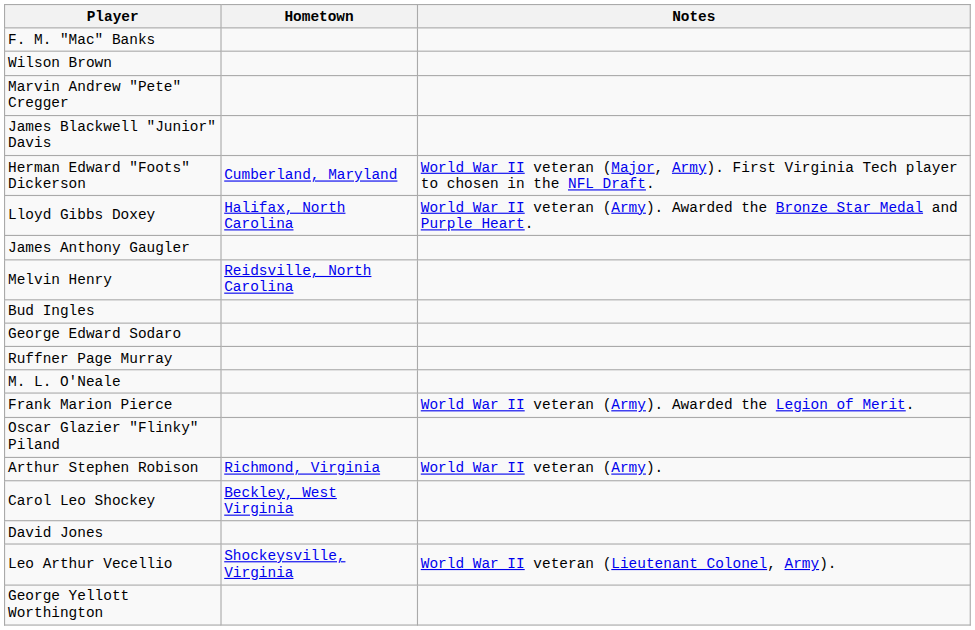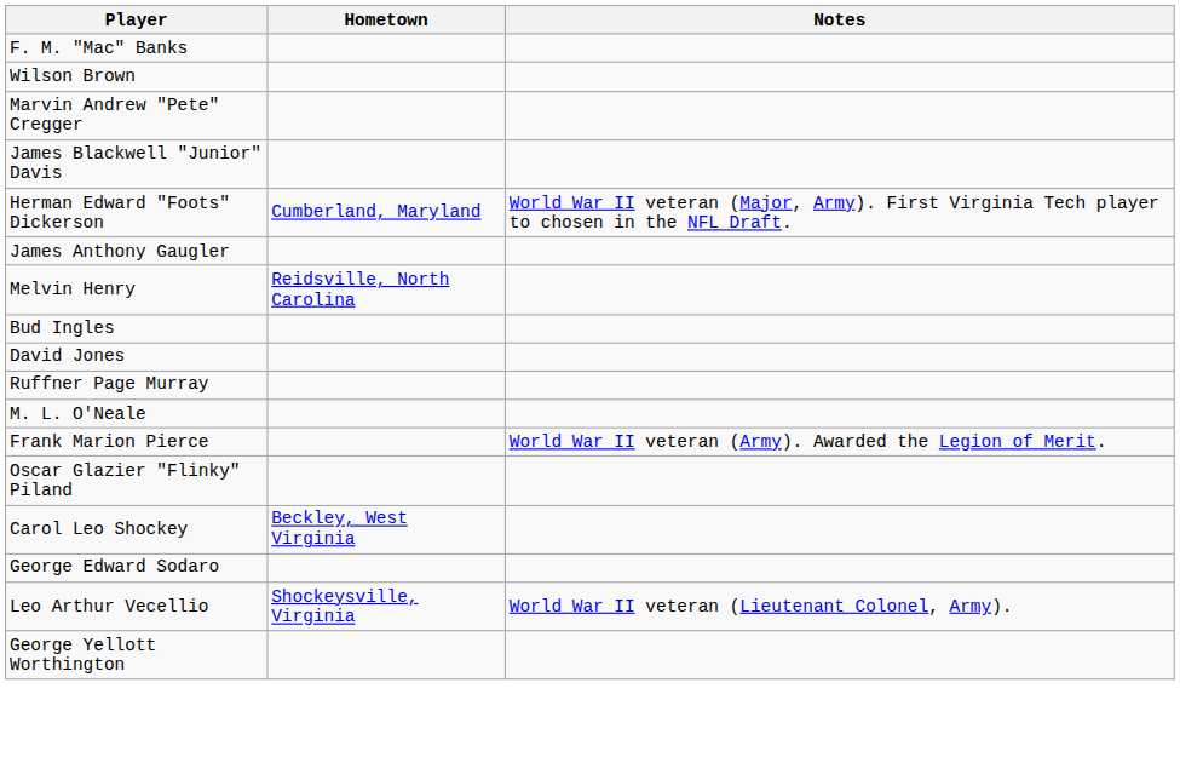- row: Lloyd Gibbs Doxey | Halifax, North Carolina | World War II veteran (Army). Awarded the Bronze Star Medal and Purple Heart.
rows swapped: David Jones <-> George Edward Sodaro
- row: Arthur Stephen Robison | Richmond, Virginia | World War II veteran (Army).
